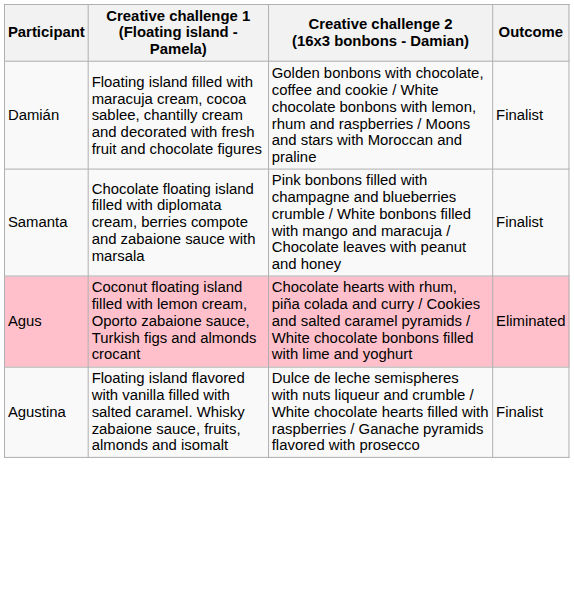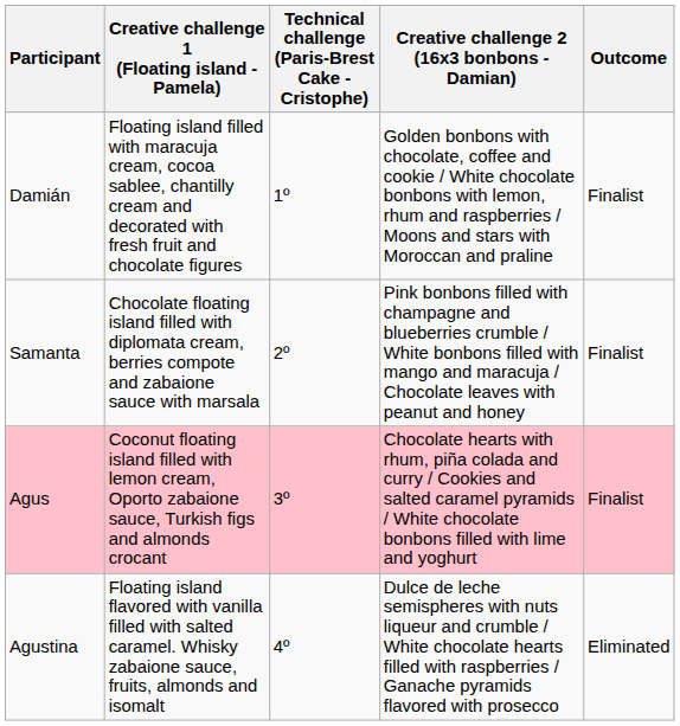+ column: Technical challenge (Paris-Brest Cake - Cristophe) | 1º | 2º | 3º | 4º
Agus | Outcome: Eliminated -> Finalist
Agustina | Outcome: Finalist -> Eliminated
